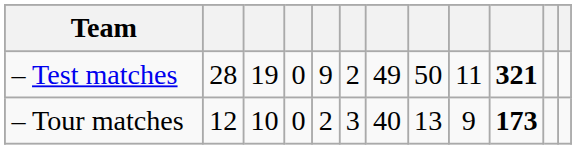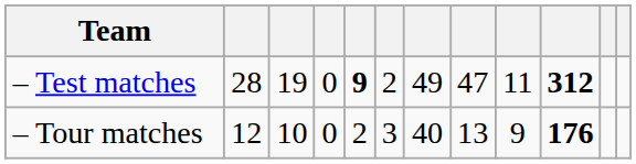– Test matches | column 5: normal -> bold
– Test matches | column 8: 50 -> 47
– Test matches | column 10: 321 -> 312
– Tour matches | column 10: 173 -> 176
